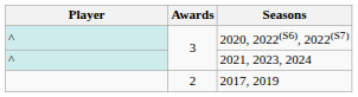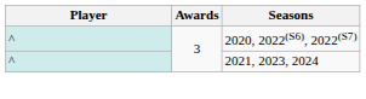- row: 2 | 2017, 2019
